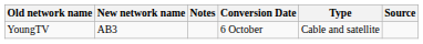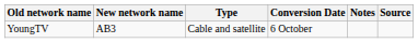columns swapped: Type <-> Notes
